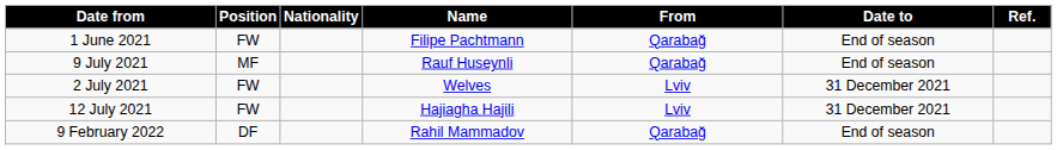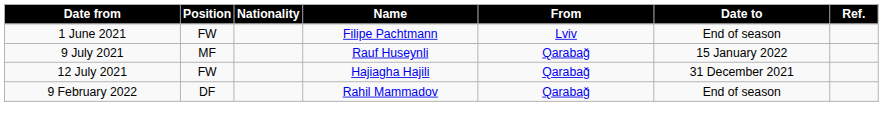1 June 2021 | From: Qarabağ -> Lviv
9 July 2021 | Date to: End of season -> 15 January 2022
- row: 2 July 2021 | FW | Welves | Lviv | 31 December 2021
12 July 2021 | From: Lviv -> Qarabağ
